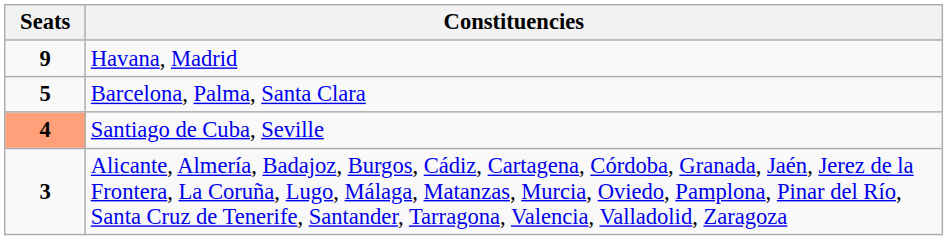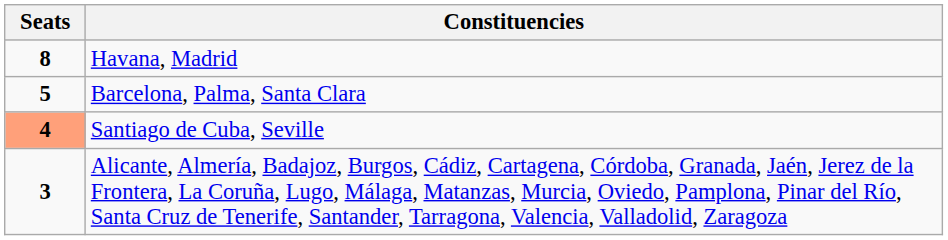Havana, Madrid | Seats: 9 -> 8
